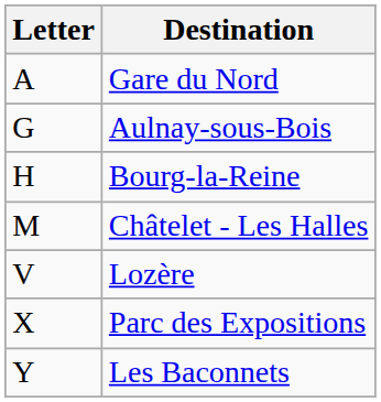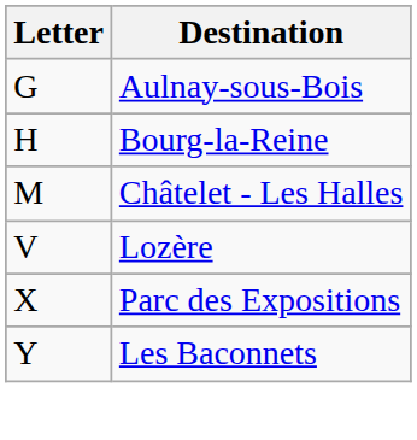- row: A | Gare du Nord
